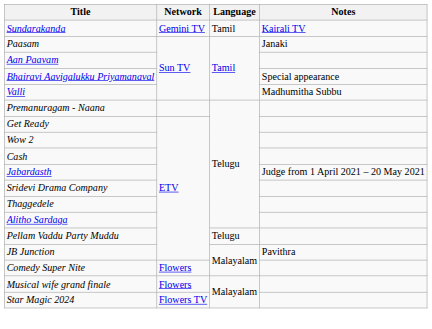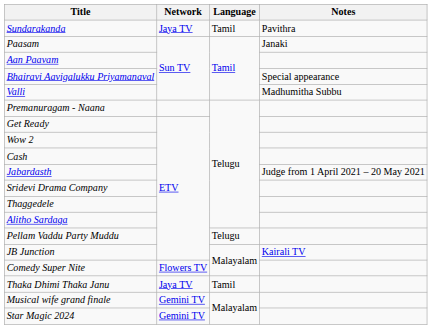Sundarakanda | Network: Gemini TV -> Jaya TV
Sundarakanda | Notes: Kairali TV -> Pavithra
JB Junction | Notes: Pavithra -> Kairali TV
Comedy Super Nite | Network: Flowers -> Flowers TV
+ row: Thaka Dhimi Thaka Janu | Jaya TV | Tamil
Musical wife grand finale | Network: Flowers -> Gemini TV
Star Magic 2024 | Network: Flowers TV -> Gemini TV
